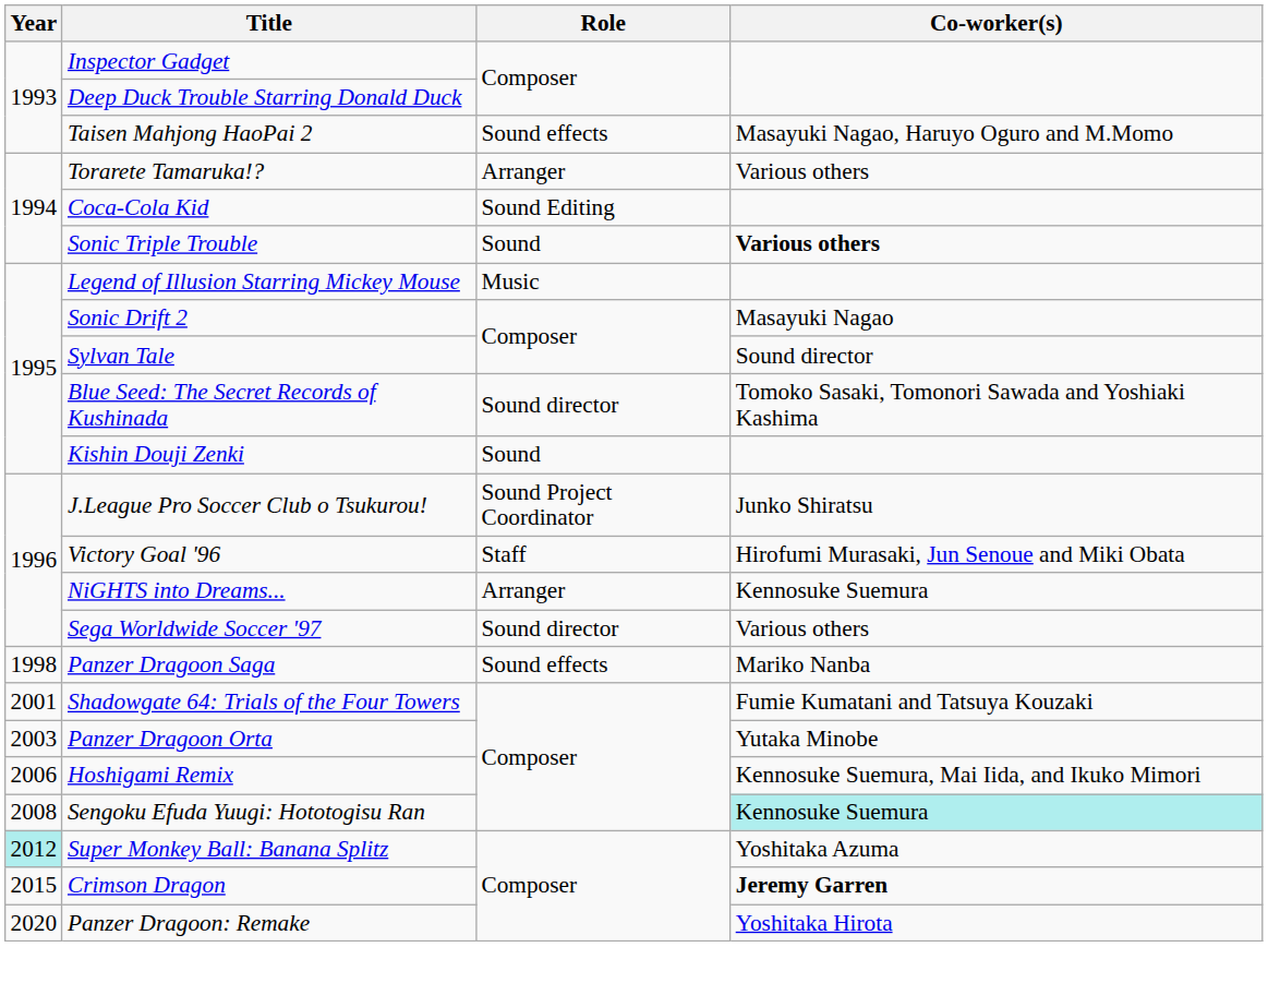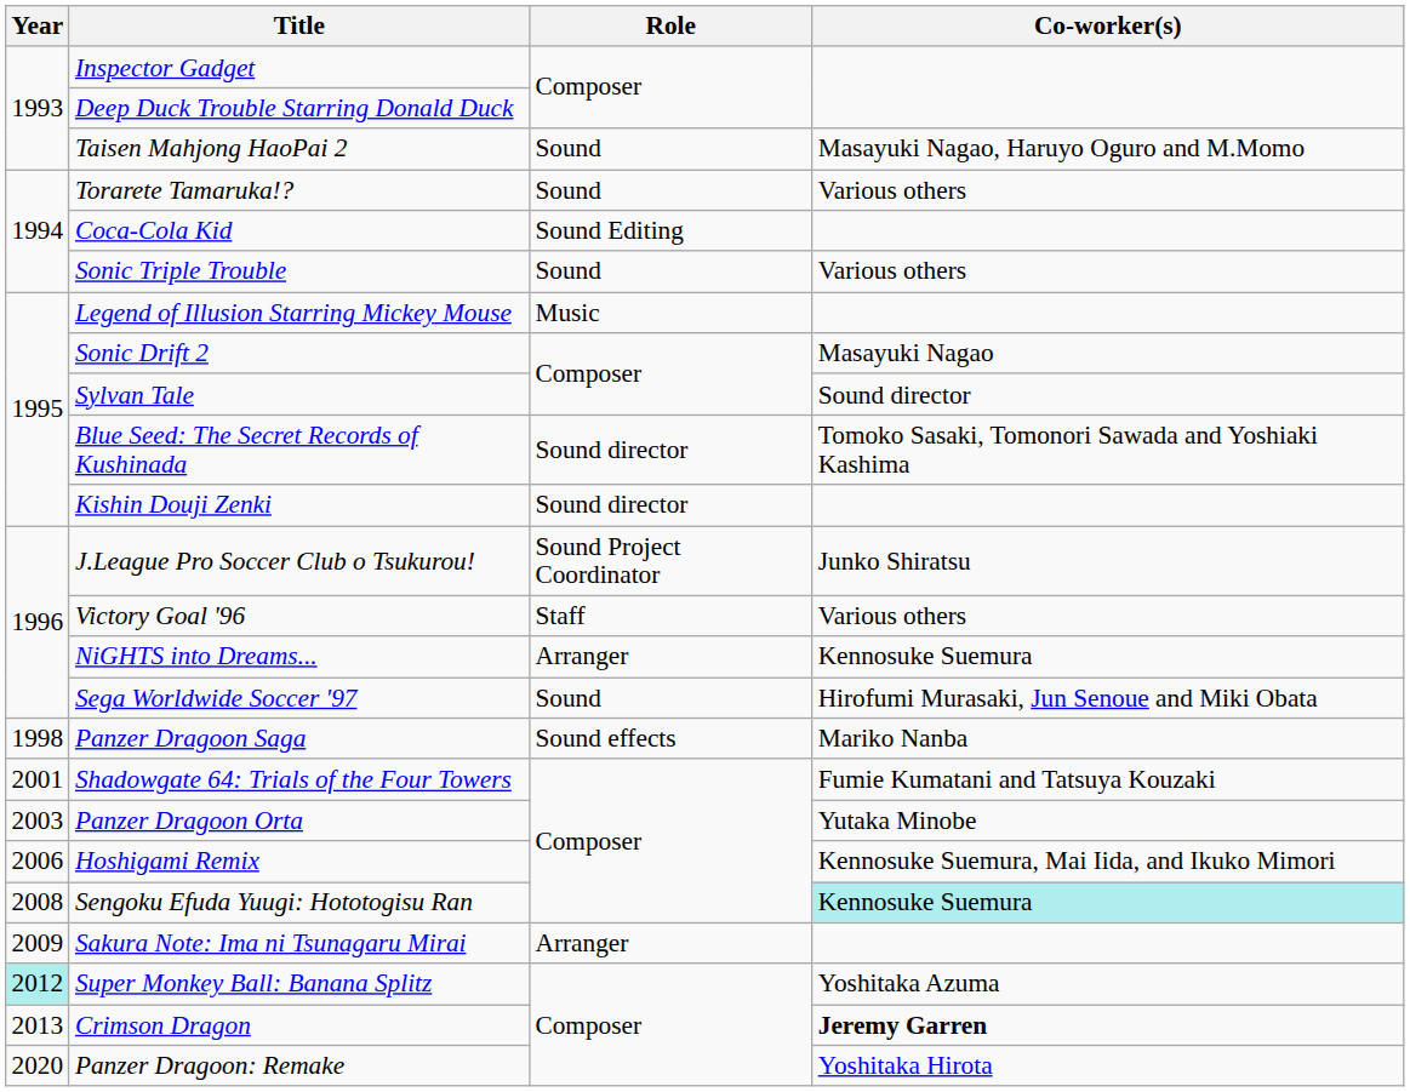Taisen Mahjong HaoPai 2 | Role: Sound effects -> Sound
Torarete Tamaruka!? | Role: Arranger -> Sound
Sonic Triple Trouble | Co-worker(s): bold -> normal
Kishin Douji Zenki | Role: Sound -> Sound director
Victory Goal '96 | Co-worker(s): Hirofumi Murasaki, Jun Senoue and Miki Obata -> Various others
Sega Worldwide Soccer '97 | Role: Sound director -> Sound
Sega Worldwide Soccer '97 | Co-worker(s): Various others -> Hirofumi Murasaki, Jun Senoue and Miki Obata
+ row: 2009 | Sakura Note: Ima ni Tsunagaru Mirai | Arranger
Crimson Dragon | Year: 2015 -> 2013
